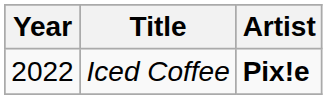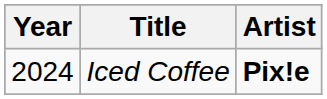Iced Coffee | Year: 2022 -> 2024
